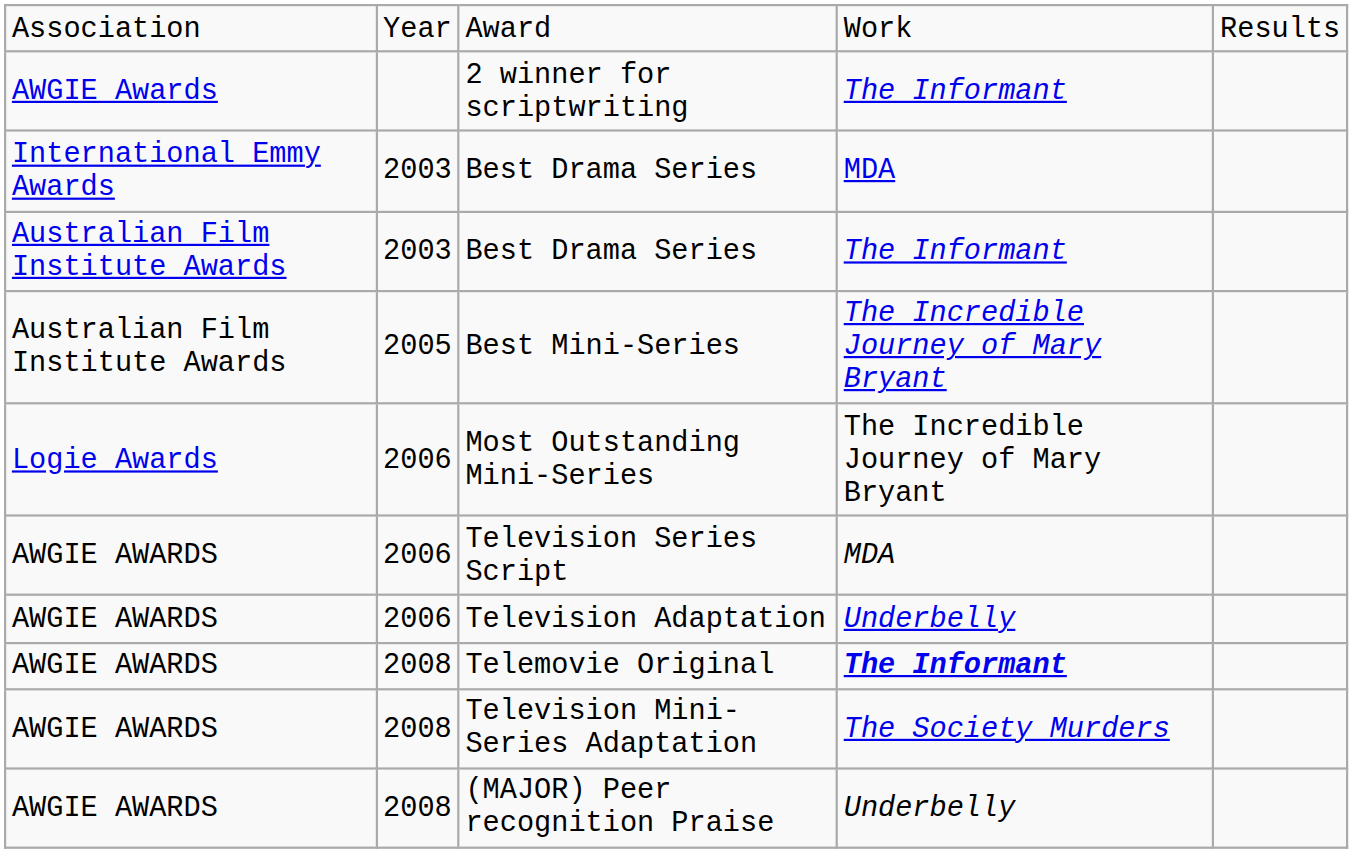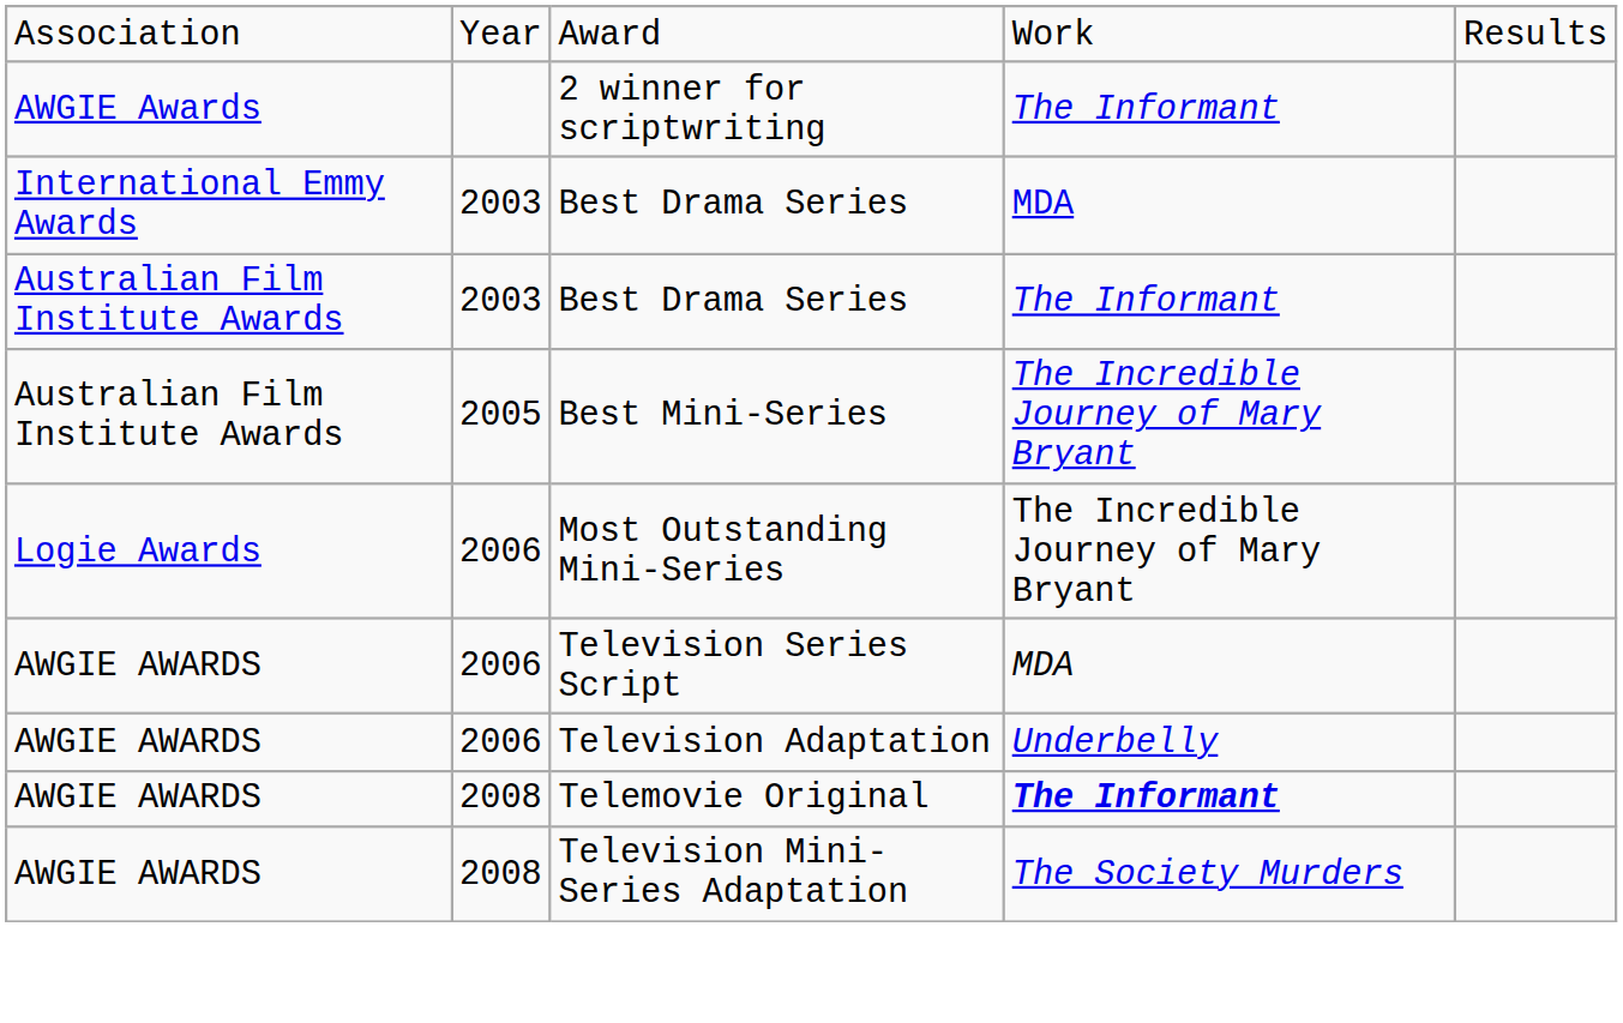- row: AWGIE AWARDS | 2008 | (MAJOR) Peer recognition Praise | Underbelly
